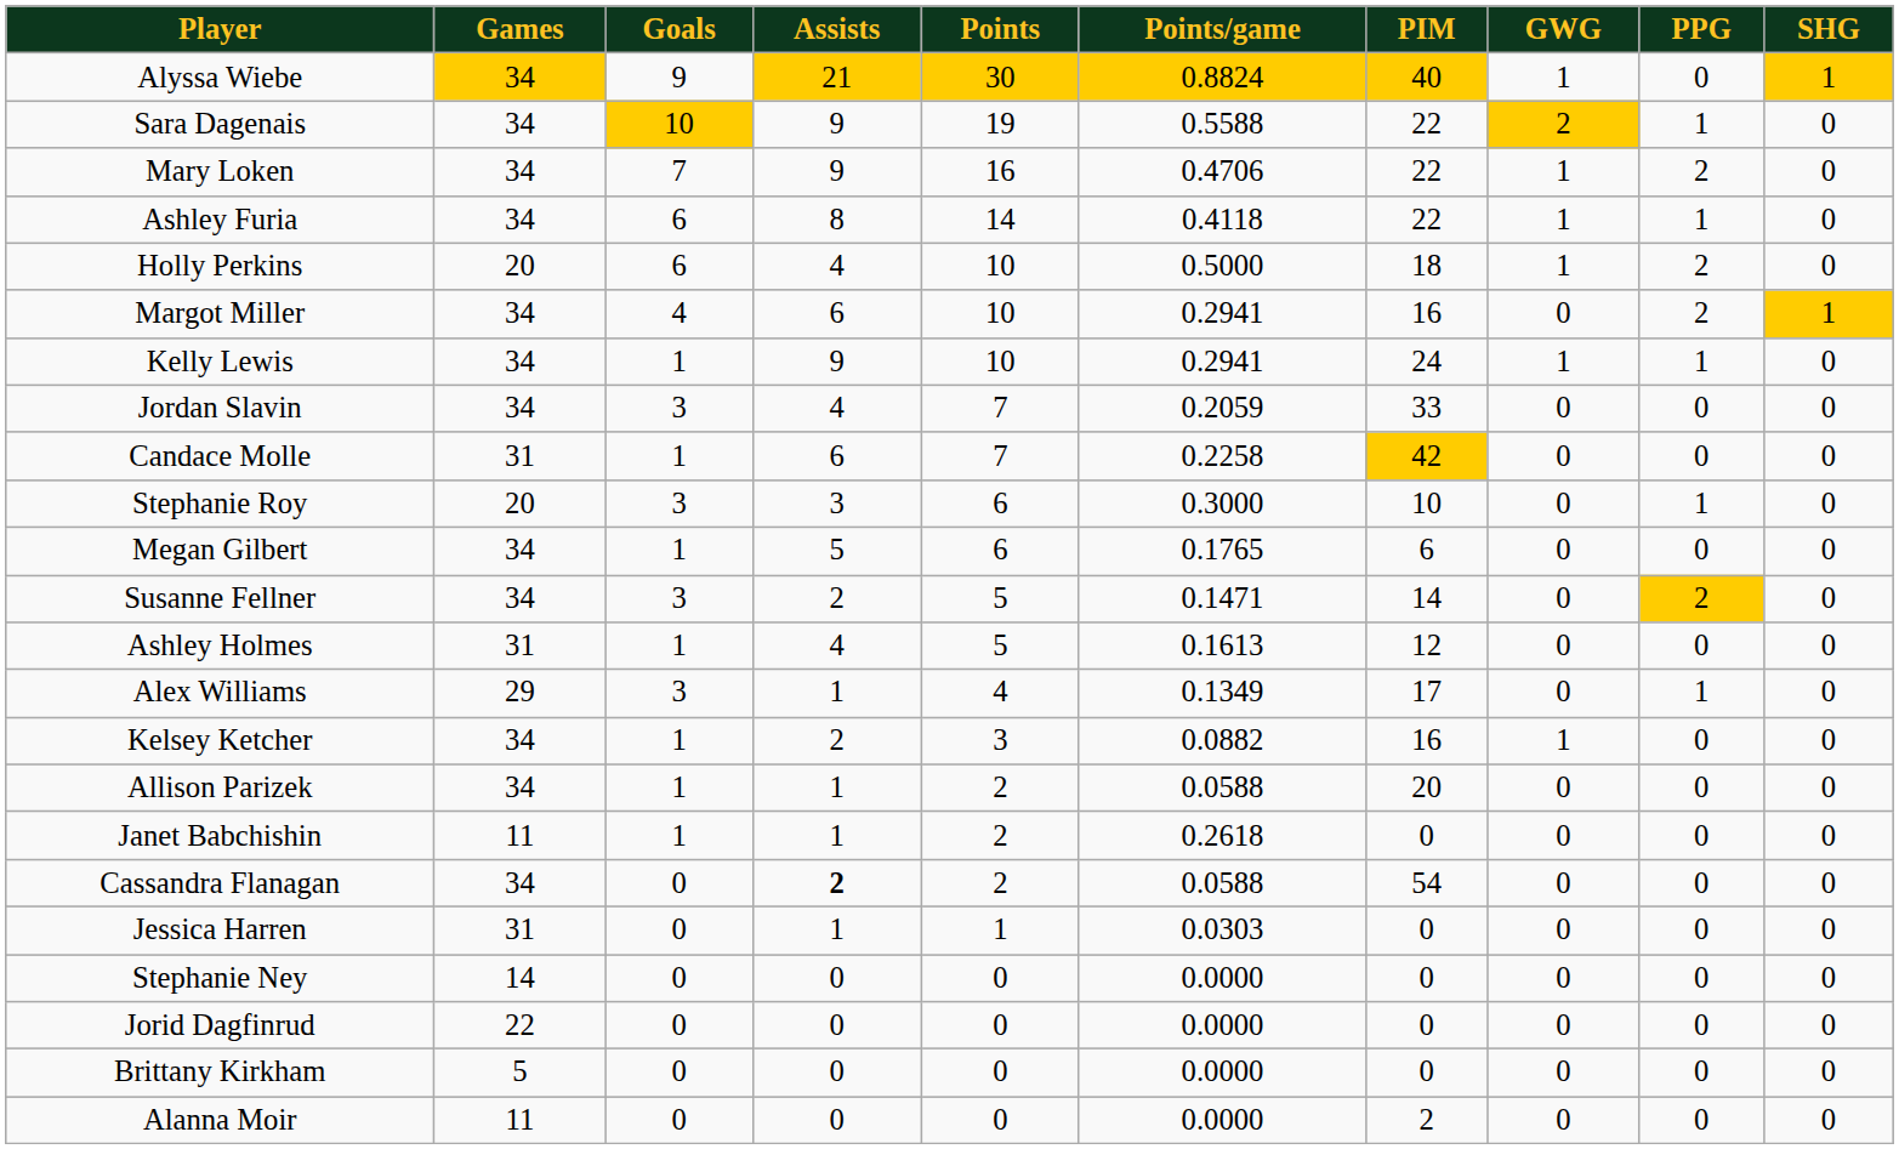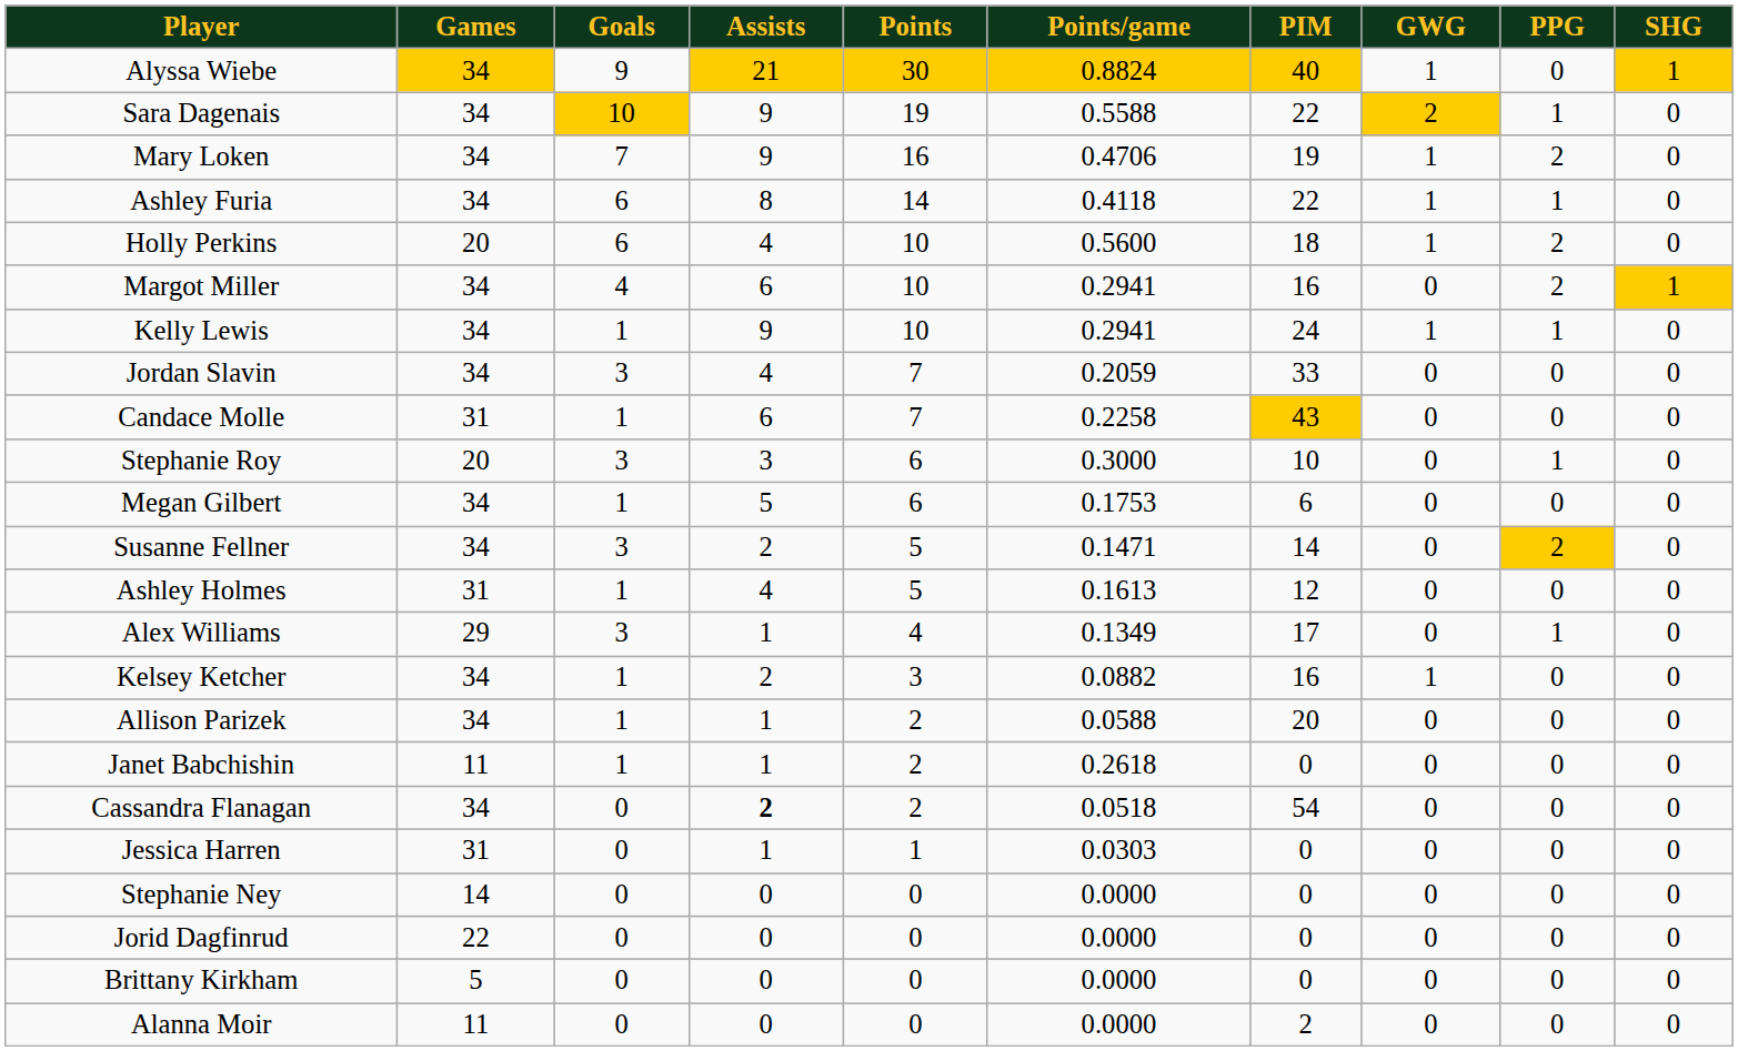Mary Loken | PIM: 22 -> 19
Holly Perkins | Points/game: 0.5000 -> 0.5600
Candace Molle | PIM: 42 -> 43
Megan Gilbert | Points/game: 0.1765 -> 0.1753
Cassandra Flanagan | Points/game: 0.0588 -> 0.0518
